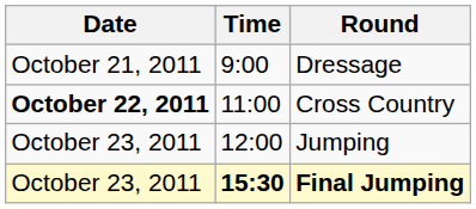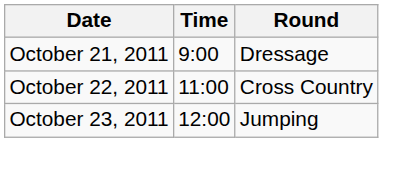Cross Country | Date: bold -> normal
- row: October 23, 2011 | 15:30 | Final Jumping
